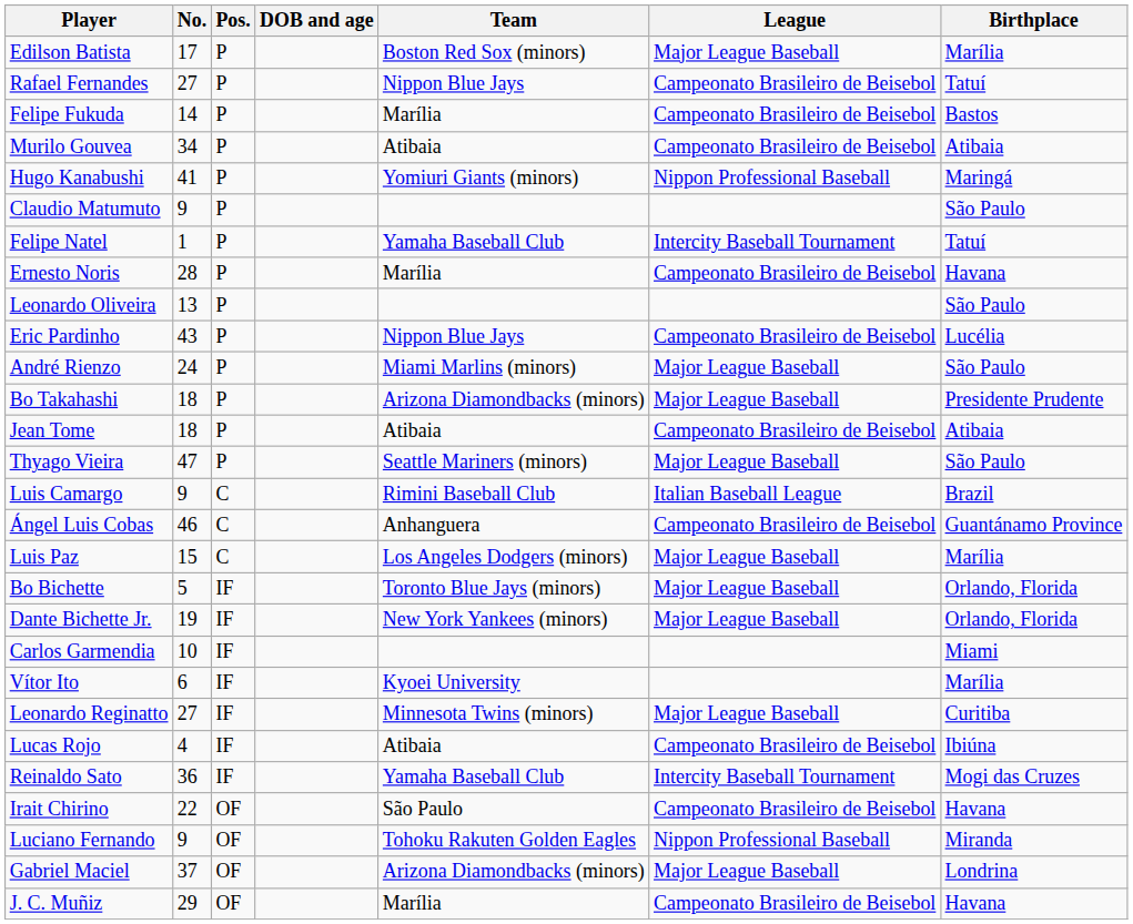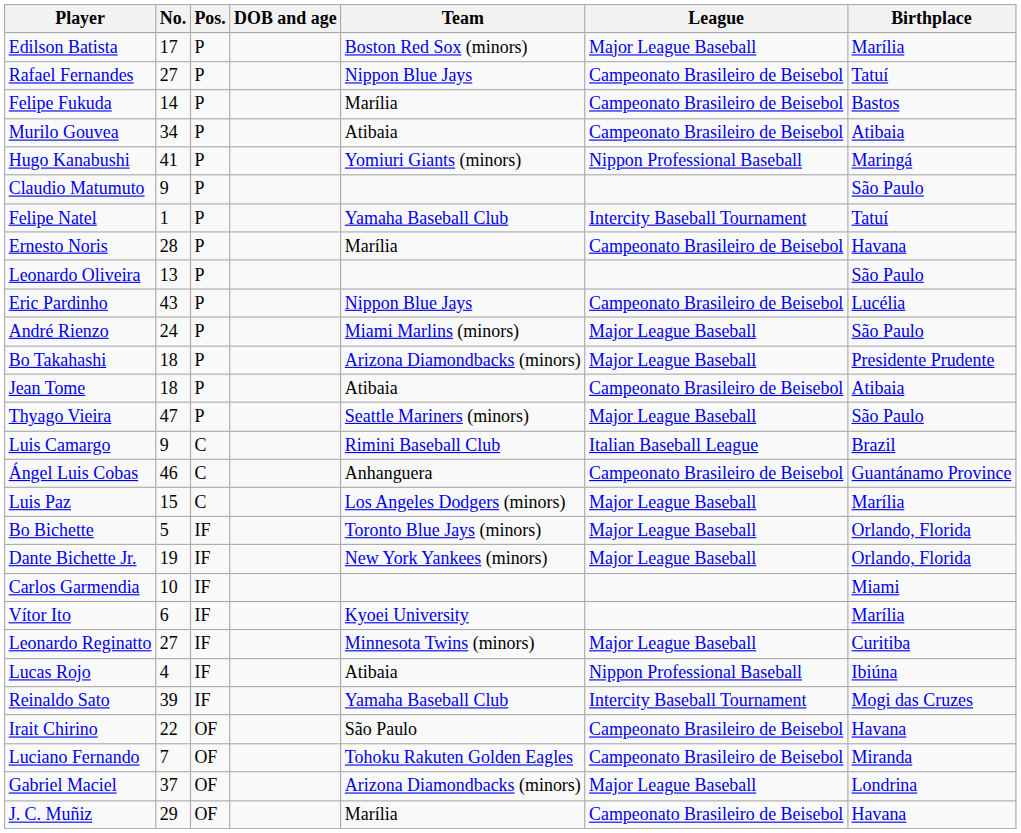Lucas Rojo | League: Campeonato Brasileiro de Beisebol -> Nippon Professional Baseball
Reinaldo Sato | No.: 36 -> 39
Luciano Fernando | No.: 9 -> 7
Luciano Fernando | League: Nippon Professional Baseball -> Campeonato Brasileiro de Beisebol
